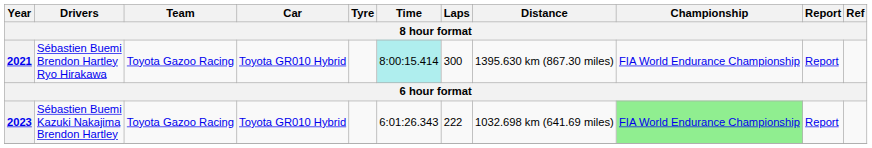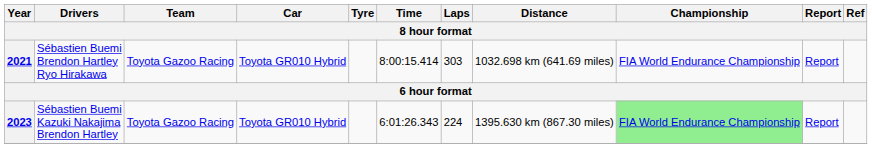2021 | Time: paleturquoise background -> no background
2021 | Laps: 300 -> 303
2021 | Distance: 1395.630 km (867.30 miles) -> 1032.698 km (641.69 miles)
2023 | Laps: 222 -> 224
2023 | Distance: 1032.698 km (641.69 miles) -> 1395.630 km (867.30 miles)
